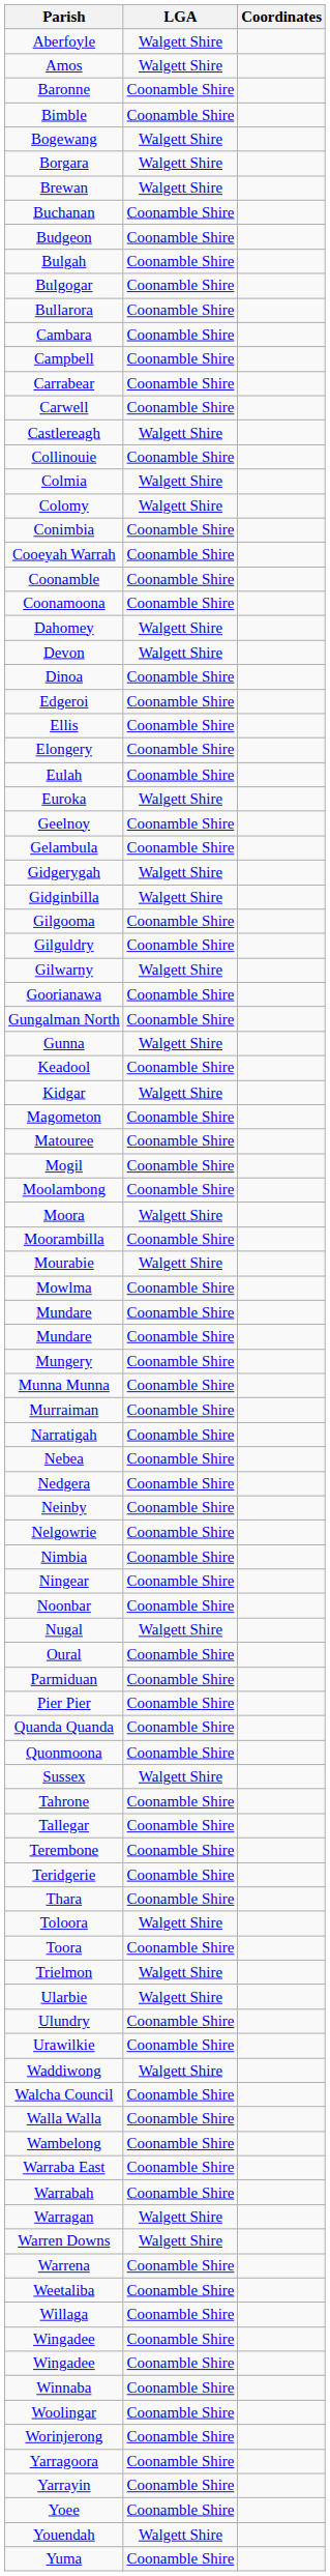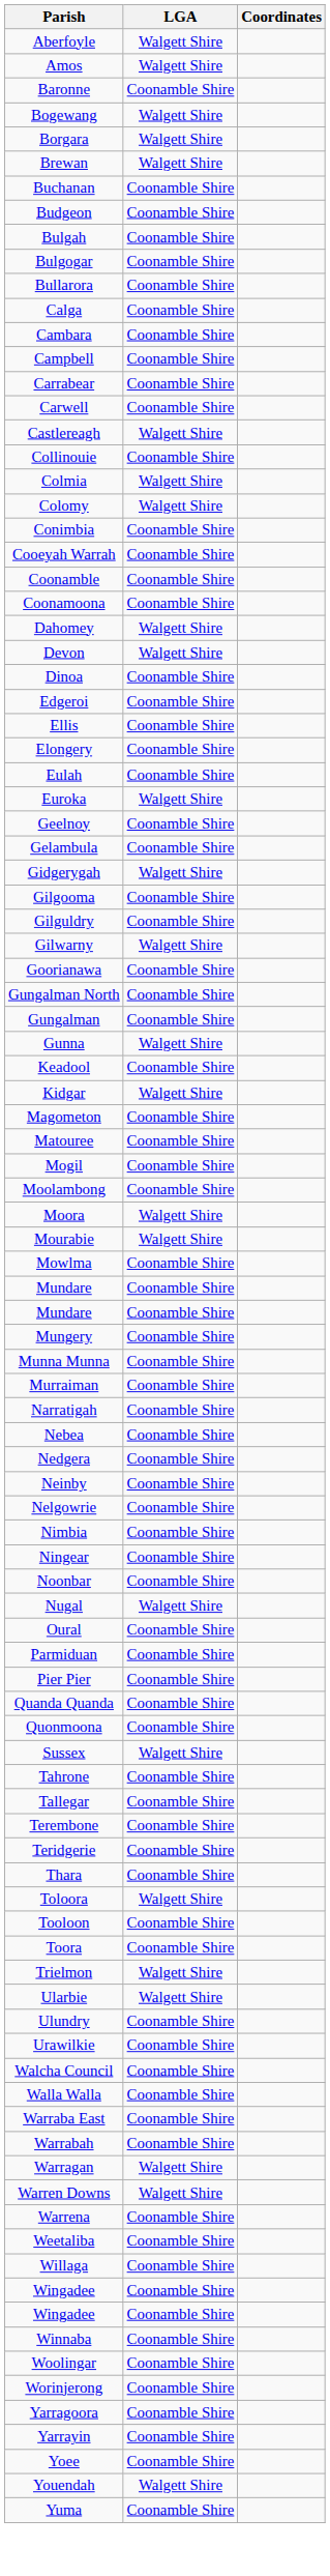- row: Bimble | Coonamble Shire
+ row: Calga | Coonamble Shire
- row: Gidginbilla | Walgett Shire
+ row: Gungalman | Coonamble Shire
- row: Moorambilla | Coonamble Shire
+ row: Tooloon | Coonamble Shire
- row: Waddiwong | Walgett Shire
- row: Wambelong | Coonamble Shire
